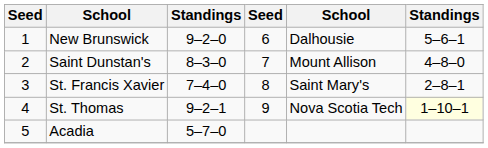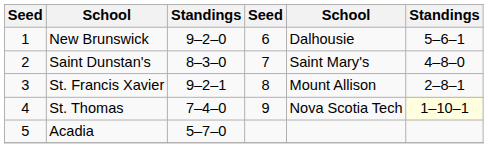Saint Dunstan's | column 5: Mount Allison -> Saint Mary's
St. Francis Xavier | column 3: 7–4–0 -> 9–2–1
St. Francis Xavier | column 5: Saint Mary's -> Mount Allison
St. Thomas | column 3: 9–2–1 -> 7–4–0
